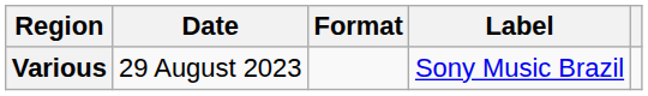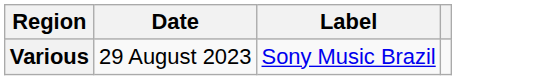- column: Format
